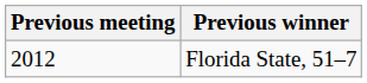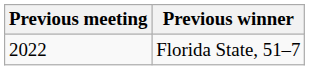Florida State, 51–7 | Previous meeting: 2012 -> 2022
